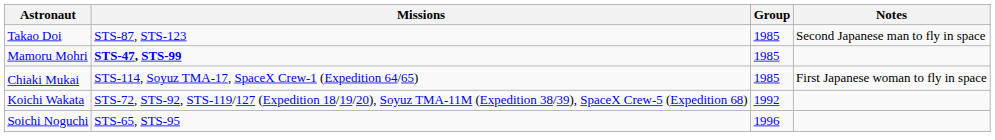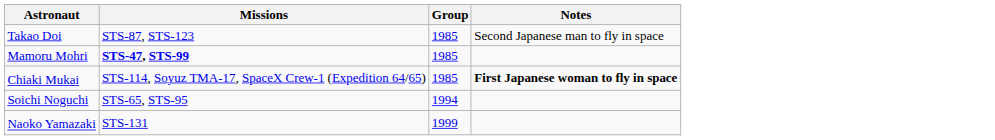Chiaki Mukai | Notes: normal -> bold
- row: Koichi Wakata | STS-72, STS-92, STS-119/127 (Expedition 18/19/20), Soyuz TMA-11M (Expedition 38/39), SpaceX Crew-5 (Expedition 68) | 1992
Soichi Noguchi | Group: 1996 -> 1994
+ row: Naoko Yamazaki | STS-131 | 1999
